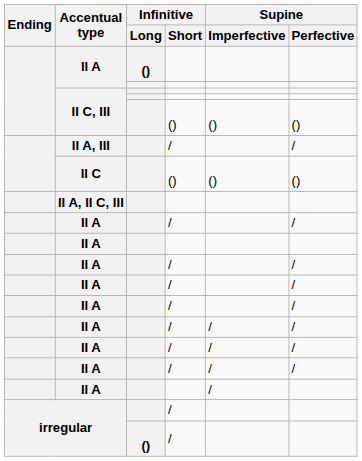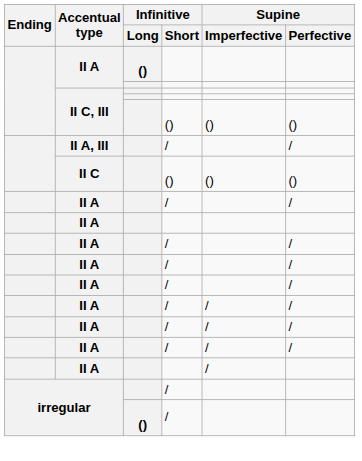- row: II A, II C, III
